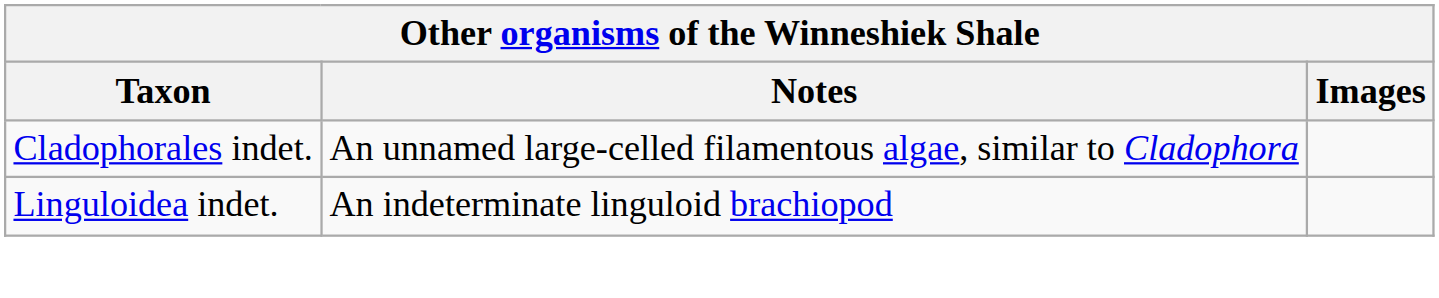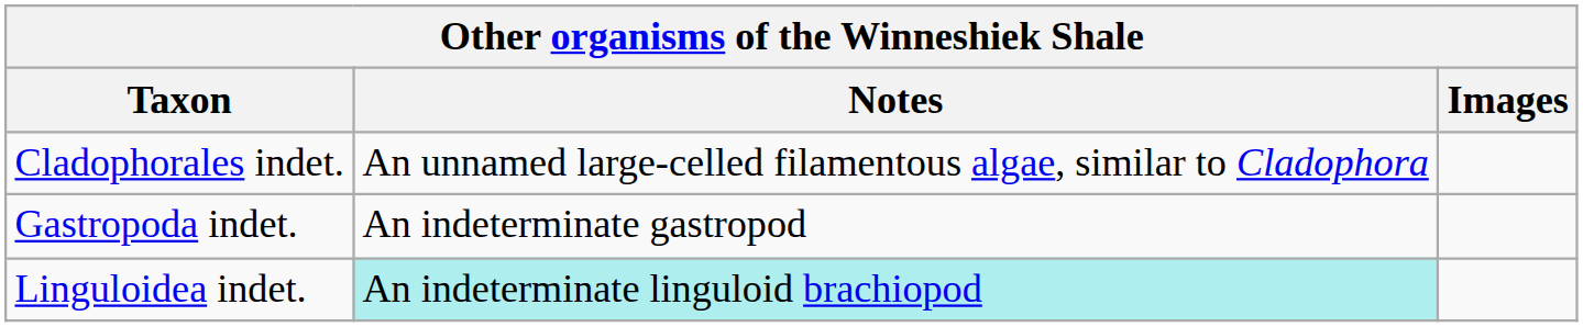+ row: Gastropoda indet. | An indeterminate gastropod
Linguloidea indet. | Notes: no background -> paleturquoise background
